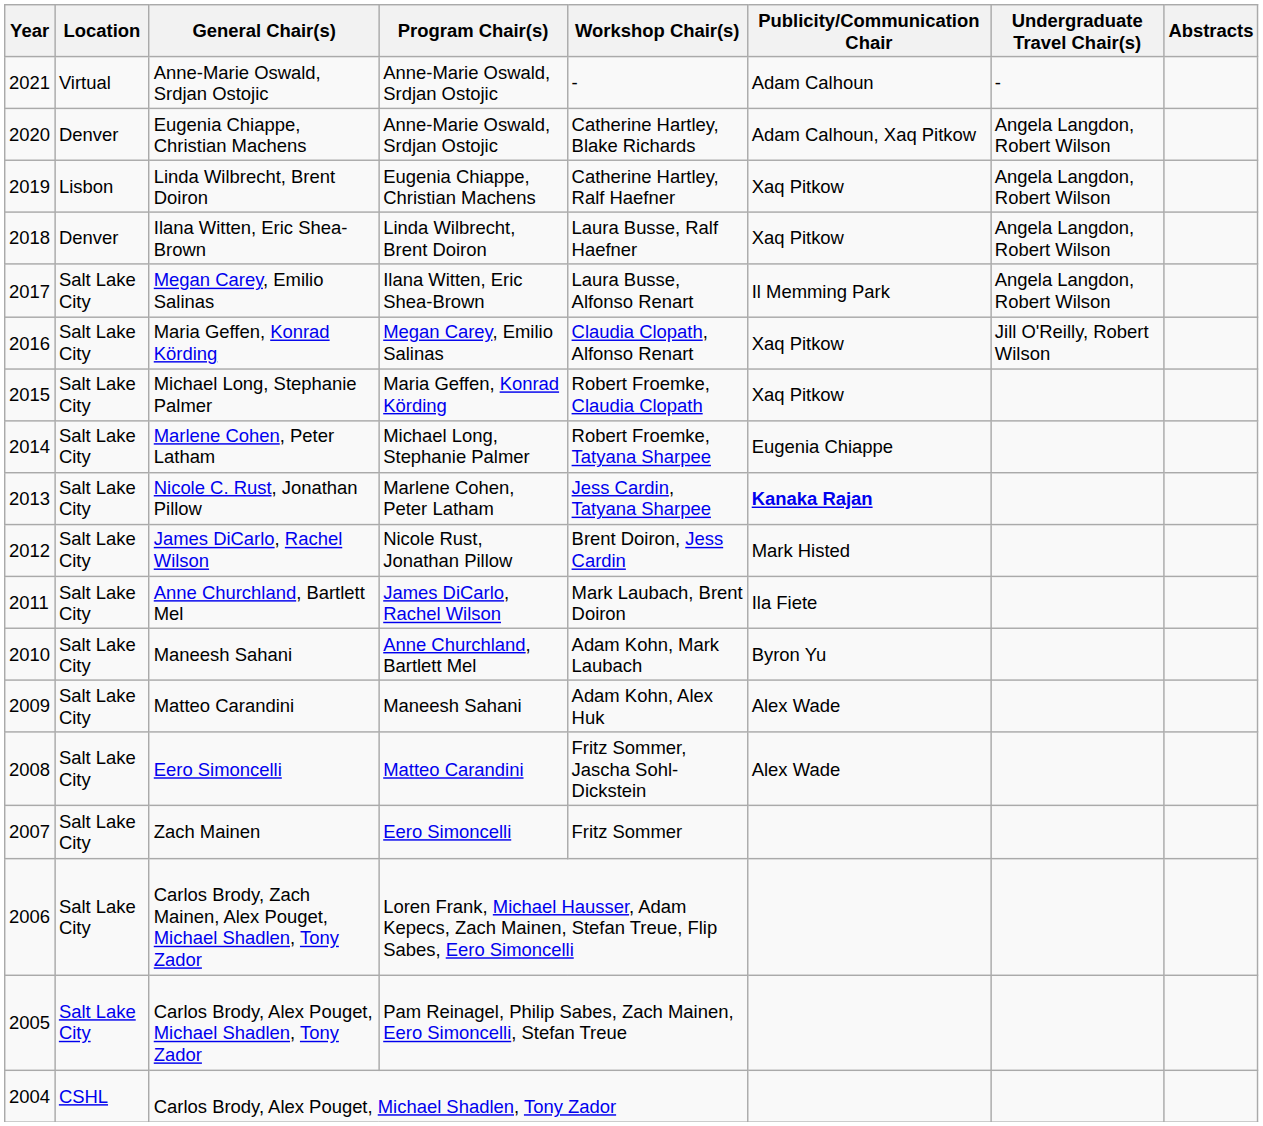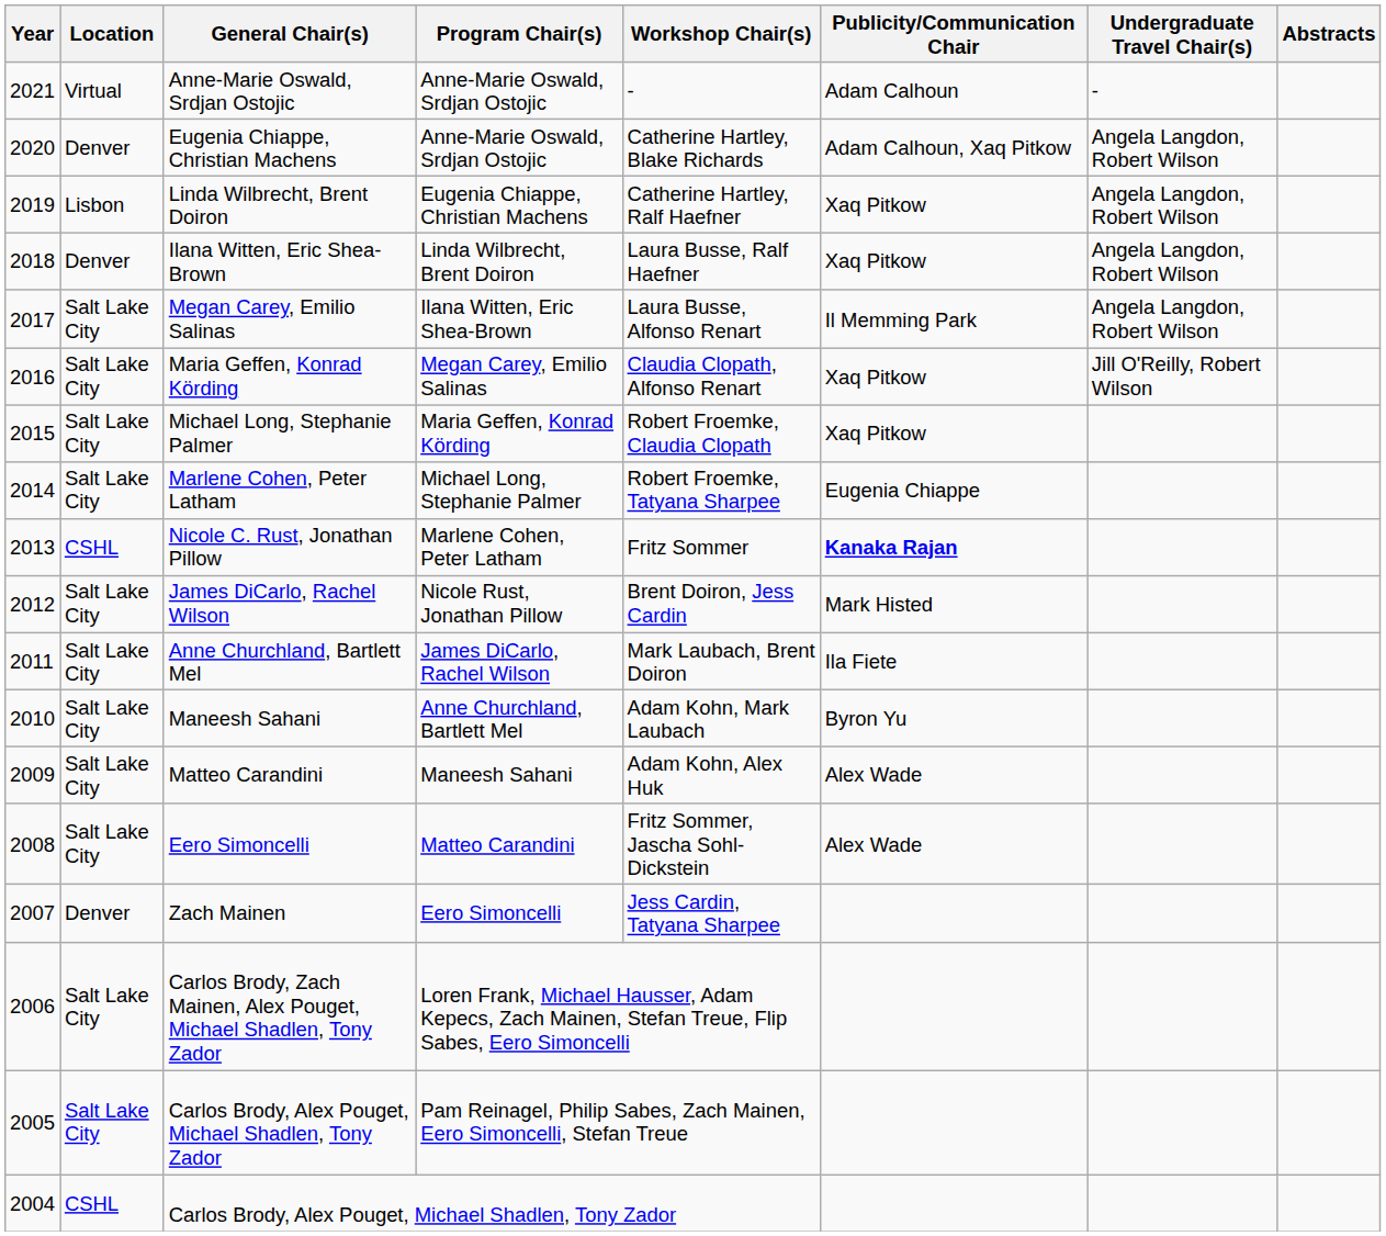Nicole C. Rust, Jonathan Pillow | Location: Salt Lake City -> CSHL
Nicole C. Rust, Jonathan Pillow | Workshop Chair(s): Jess Cardin, Tatyana Sharpee -> Fritz Sommer
Zach Mainen | Location: Salt Lake City -> Denver
Zach Mainen | Workshop Chair(s): Fritz Sommer -> Jess Cardin, Tatyana Sharpee
